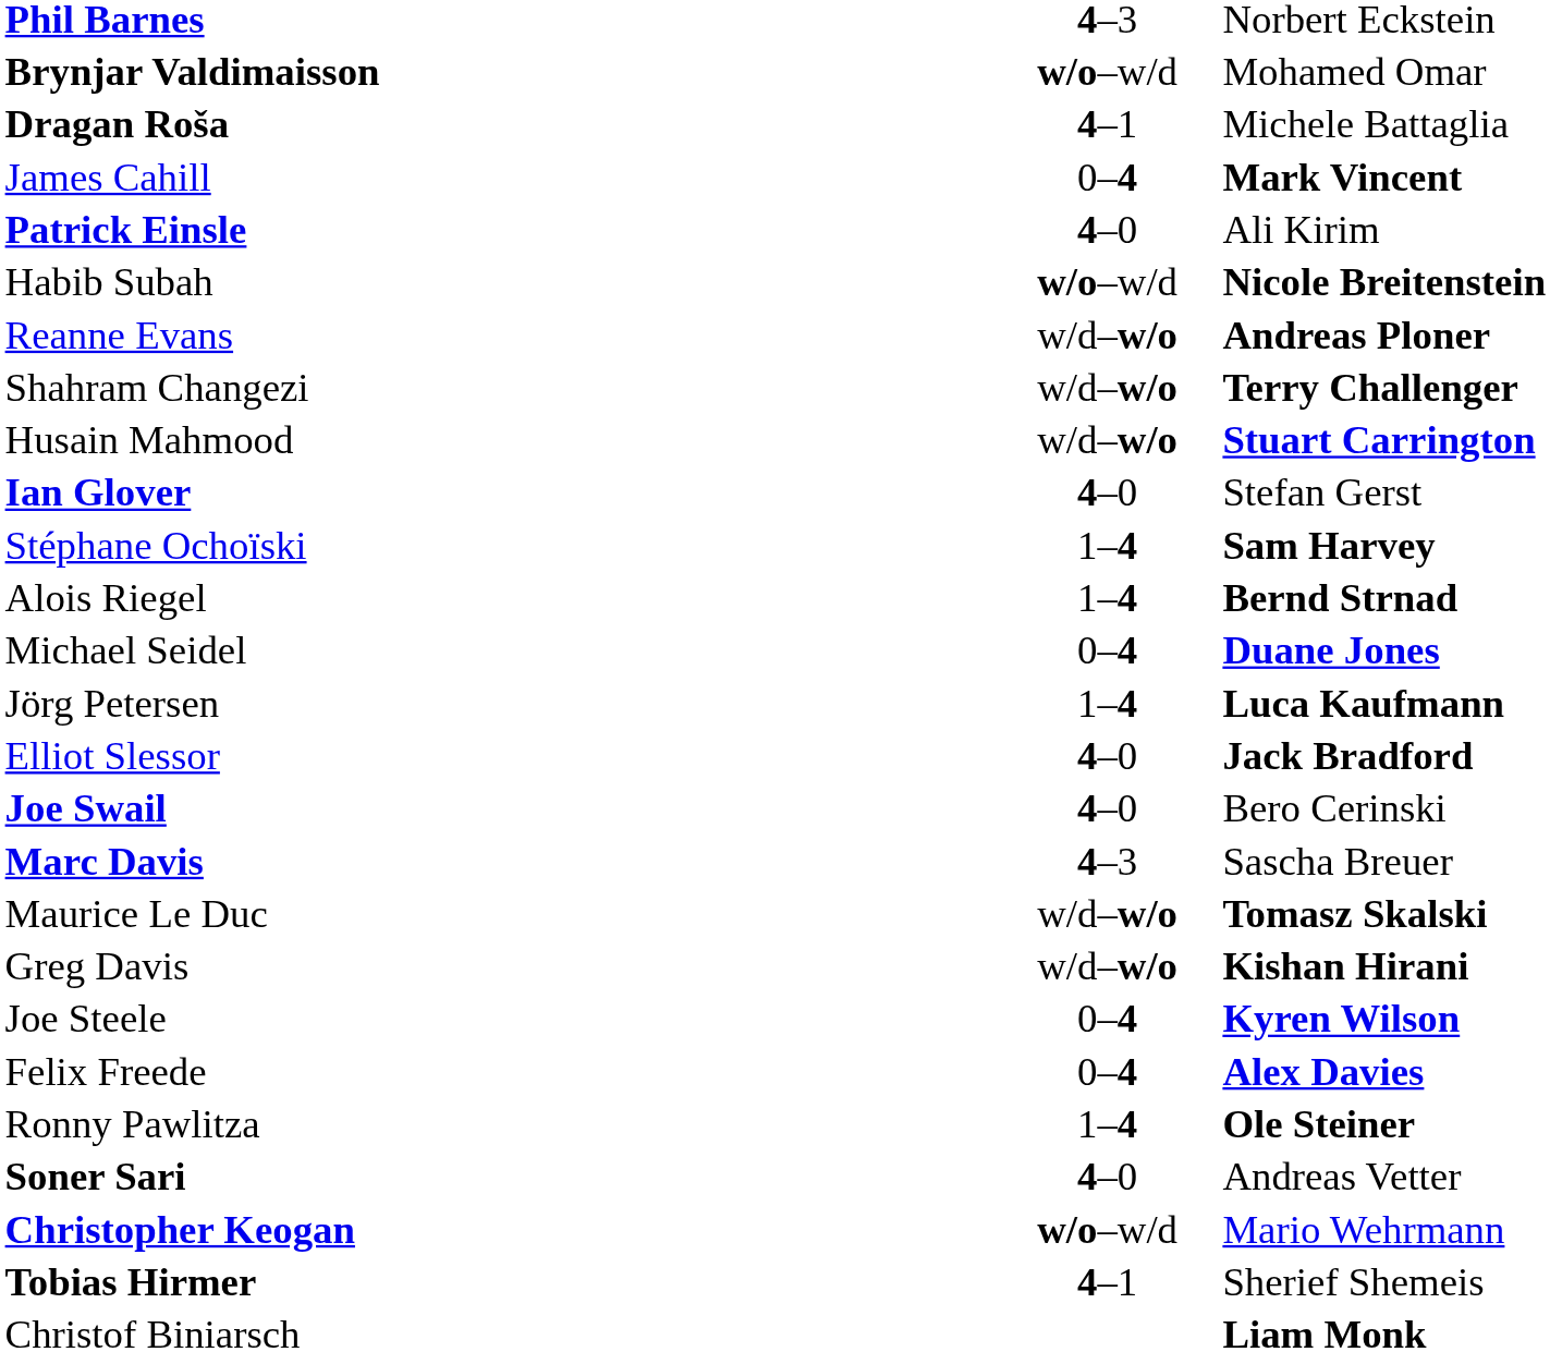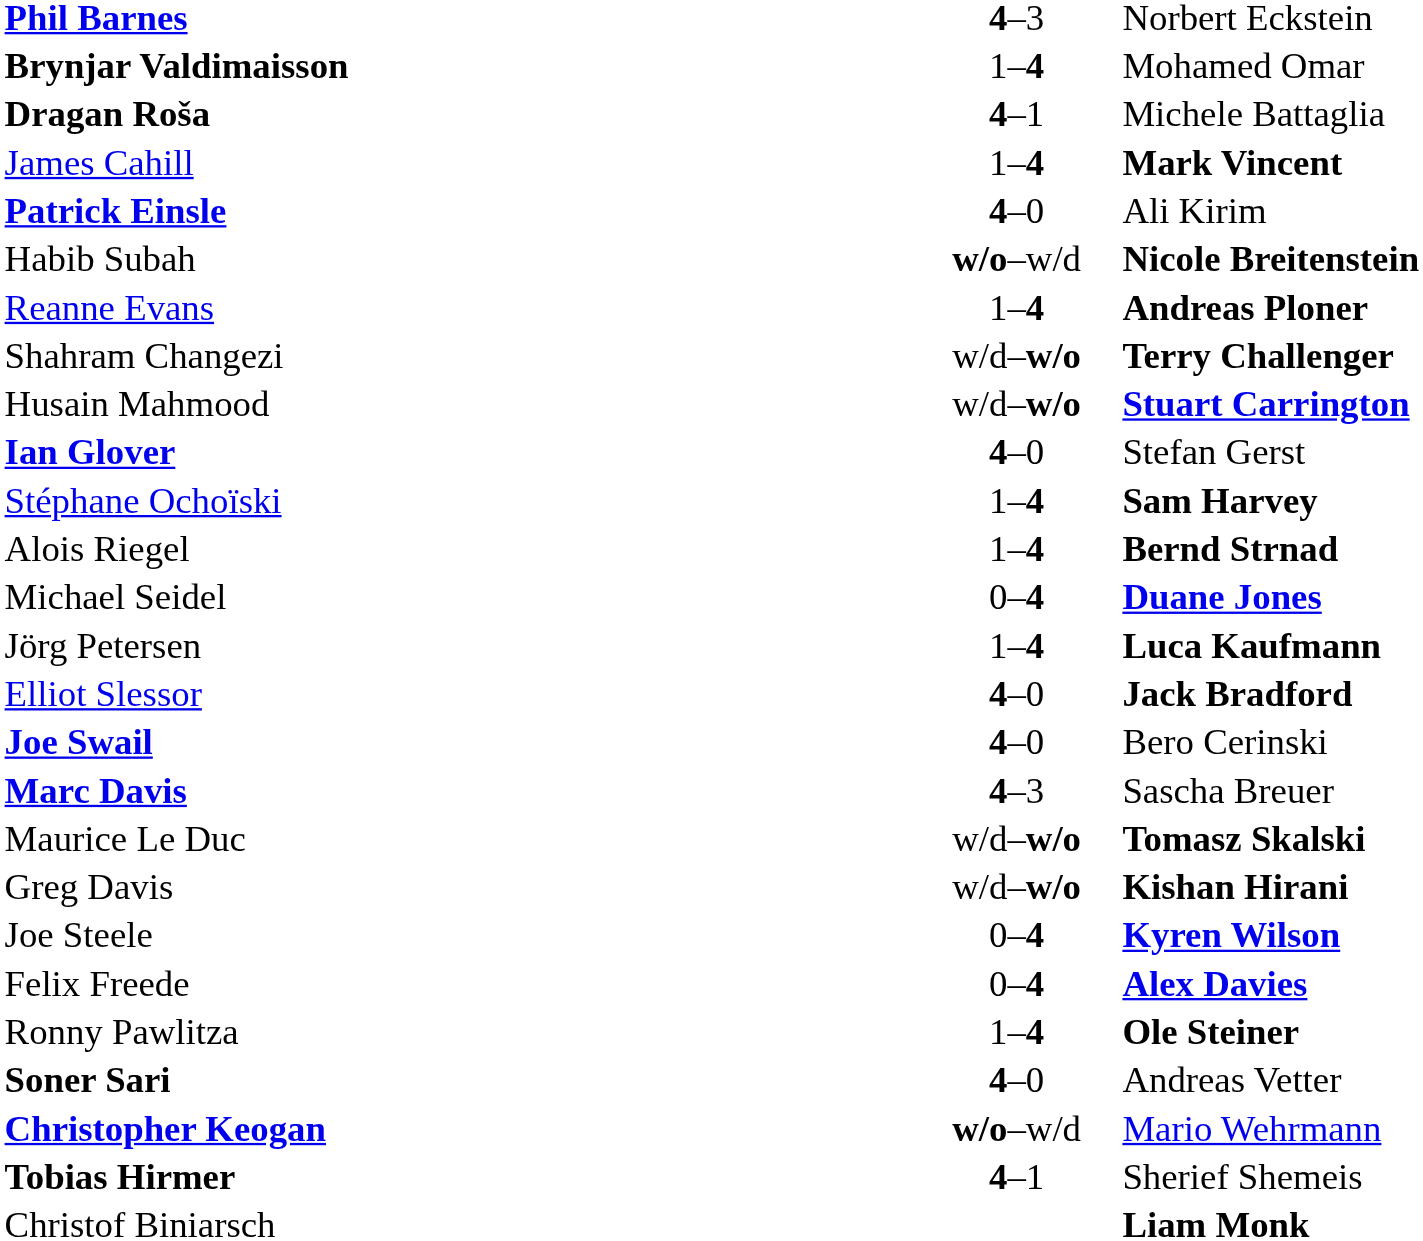Brynjar Valdimaisson | column 2: w/o–w/d -> 1–4
James Cahill | column 2: 0–4 -> 1–4
Reanne Evans | column 2: w/d–w/o -> 1–4
